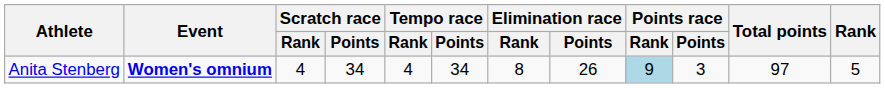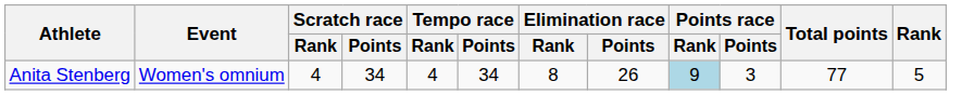Anita Stenberg | Event: bold -> normal
Anita Stenberg | Total points: 97 -> 77
